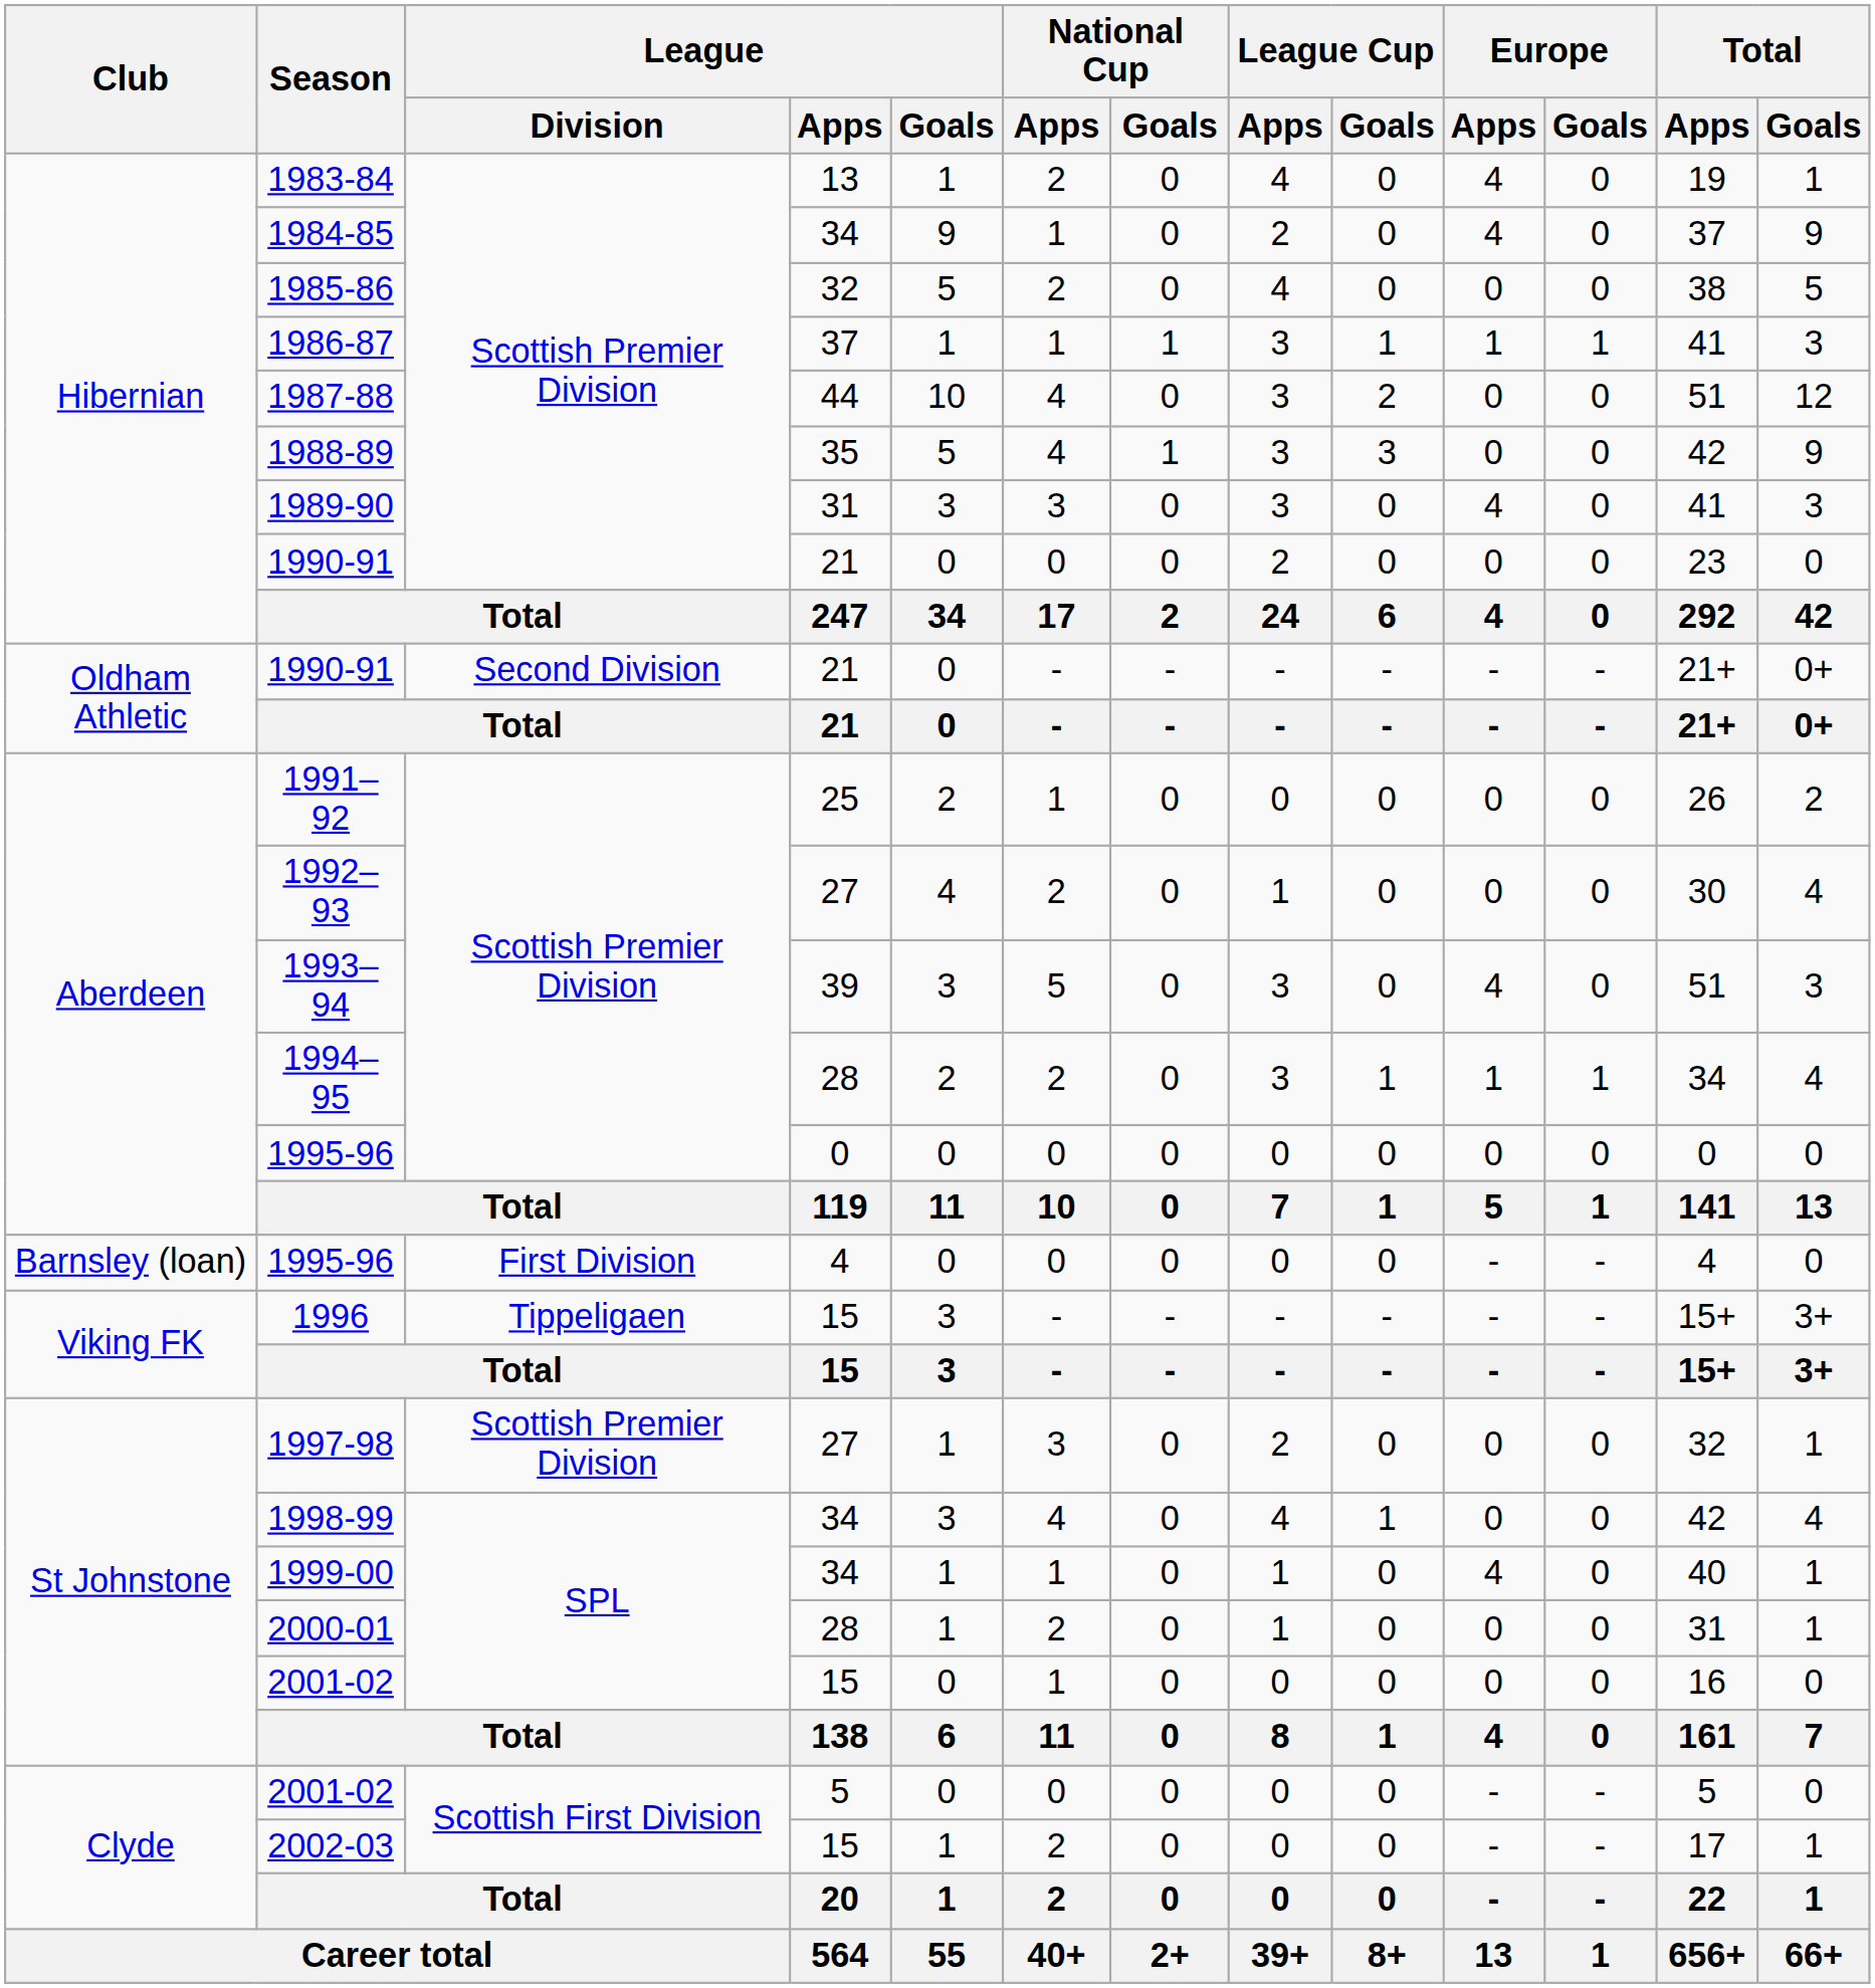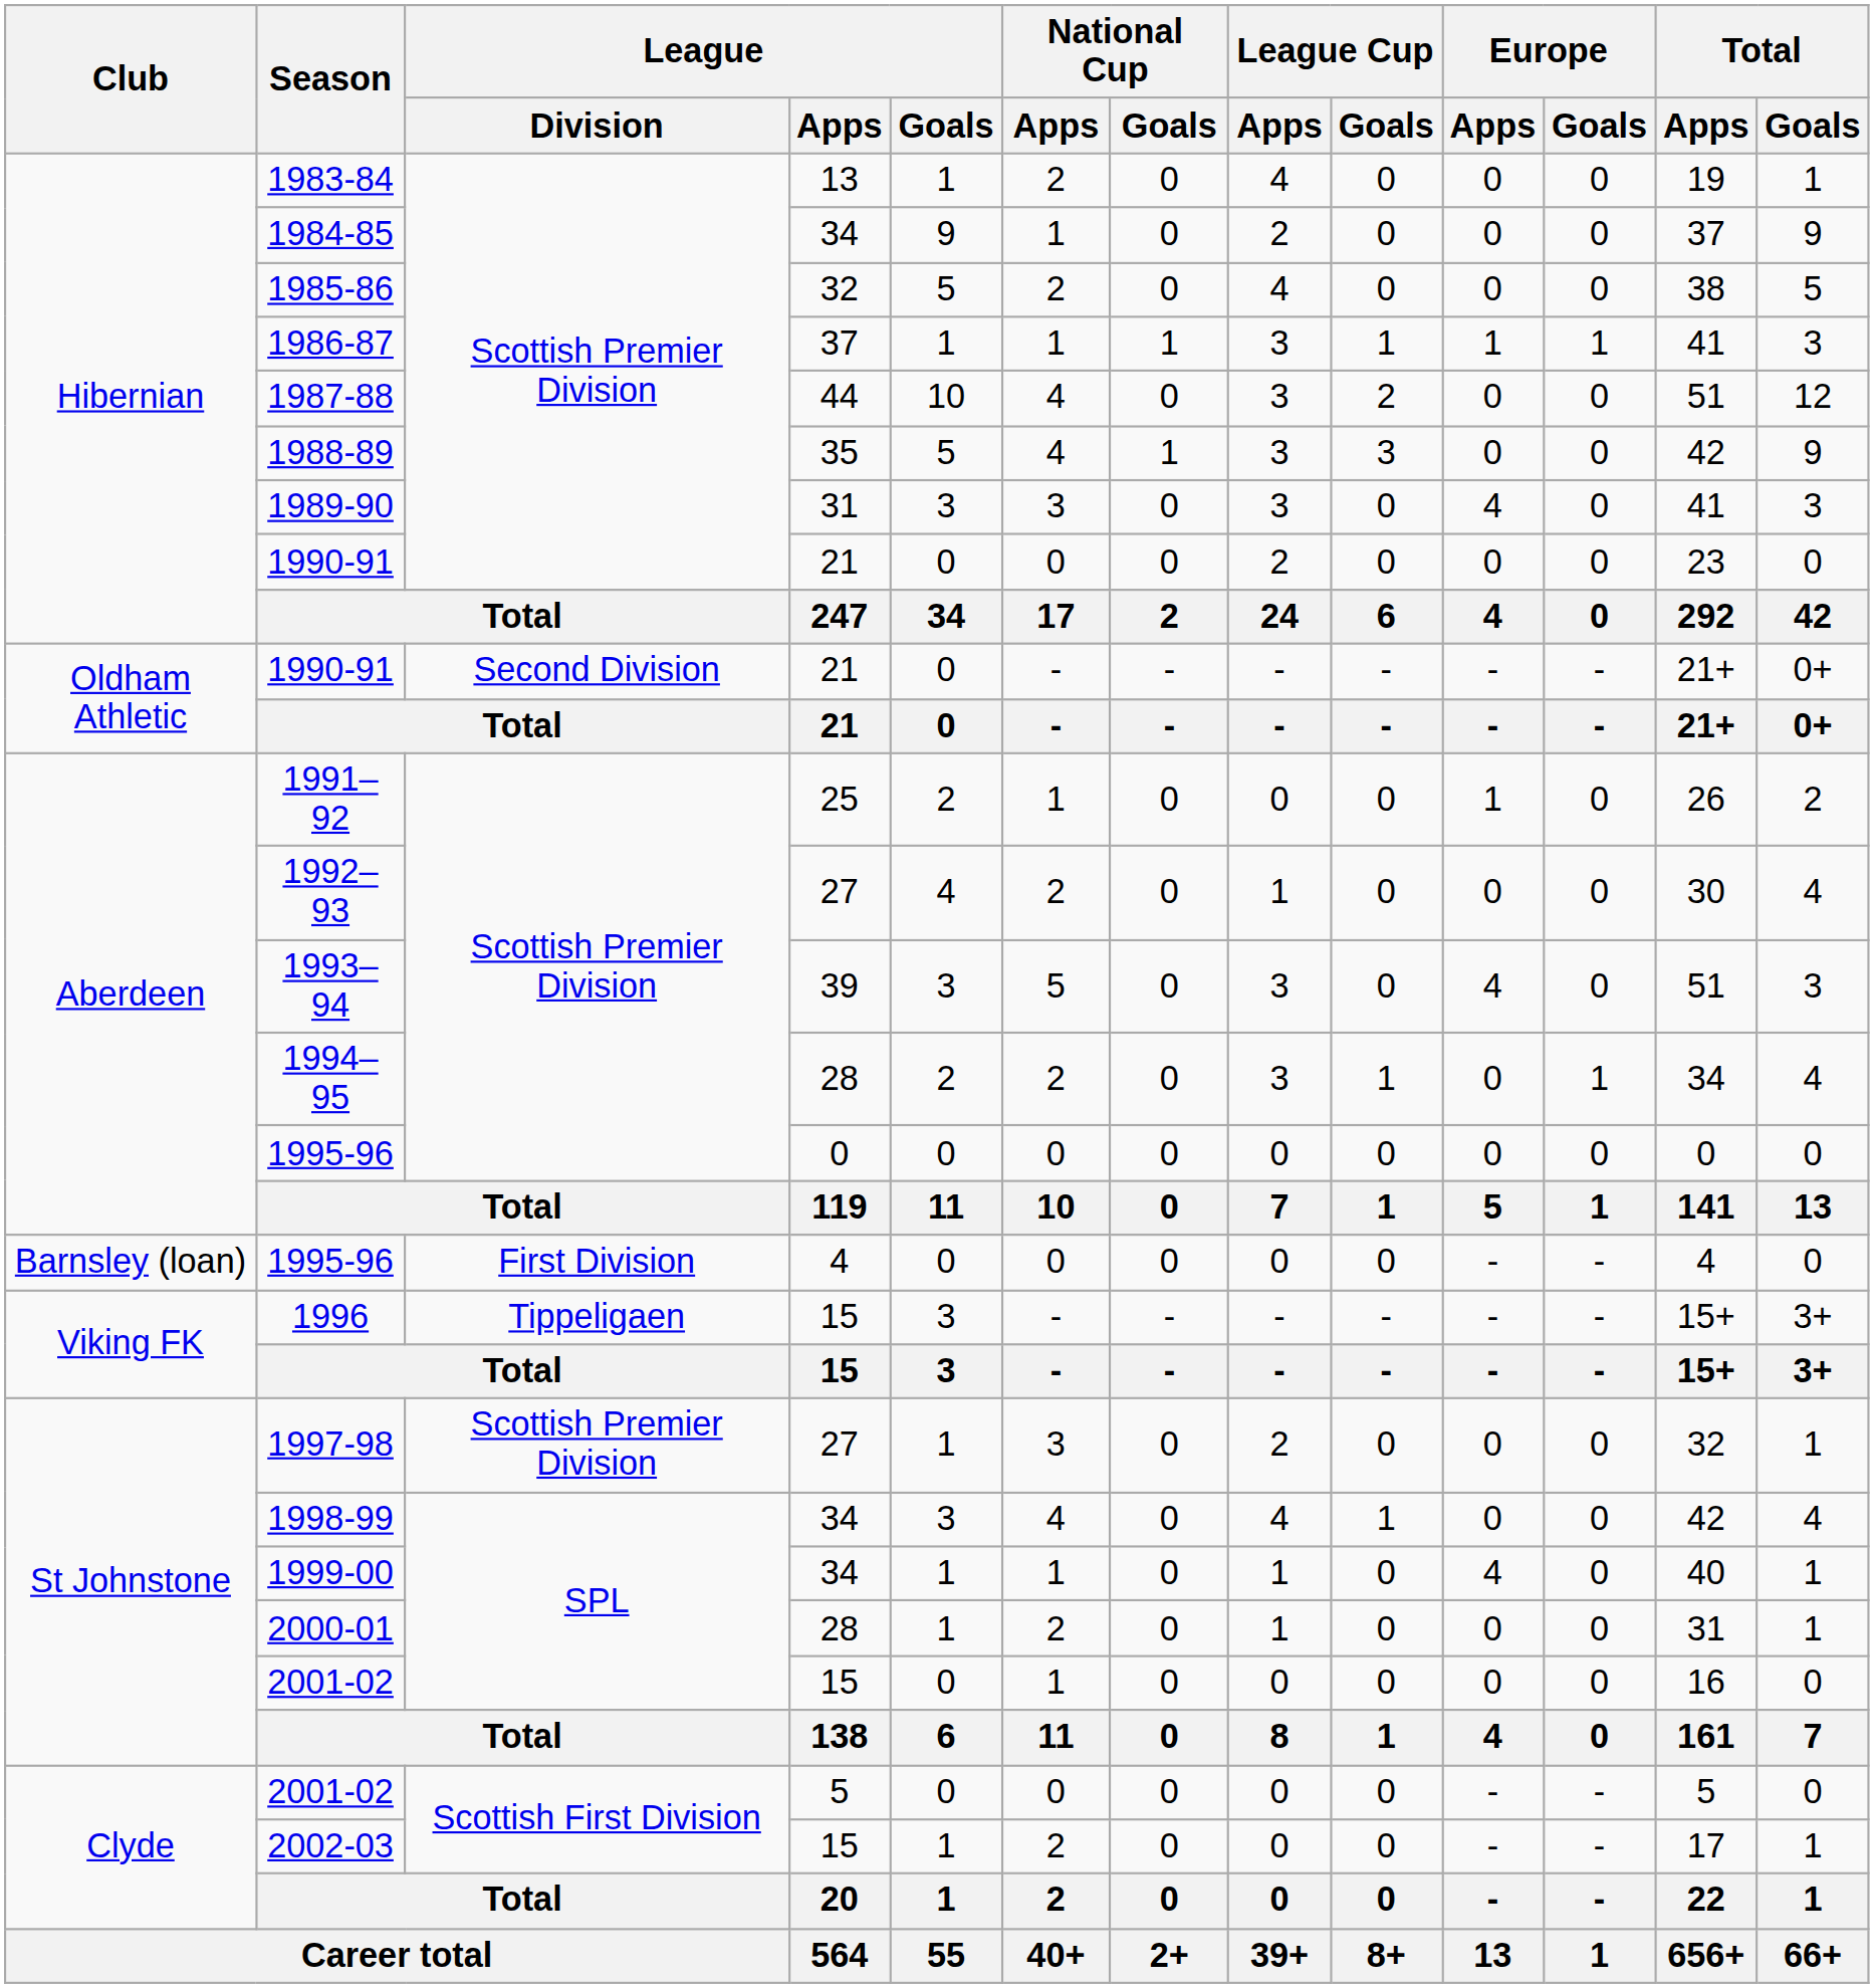1983-84 | Europe / Apps: 4 -> 0
1984-85 | Europe / Apps: 4 -> 0
1991–92 | Europe / Apps: 0 -> 1
1994–95 | Europe / Apps: 1 -> 0
